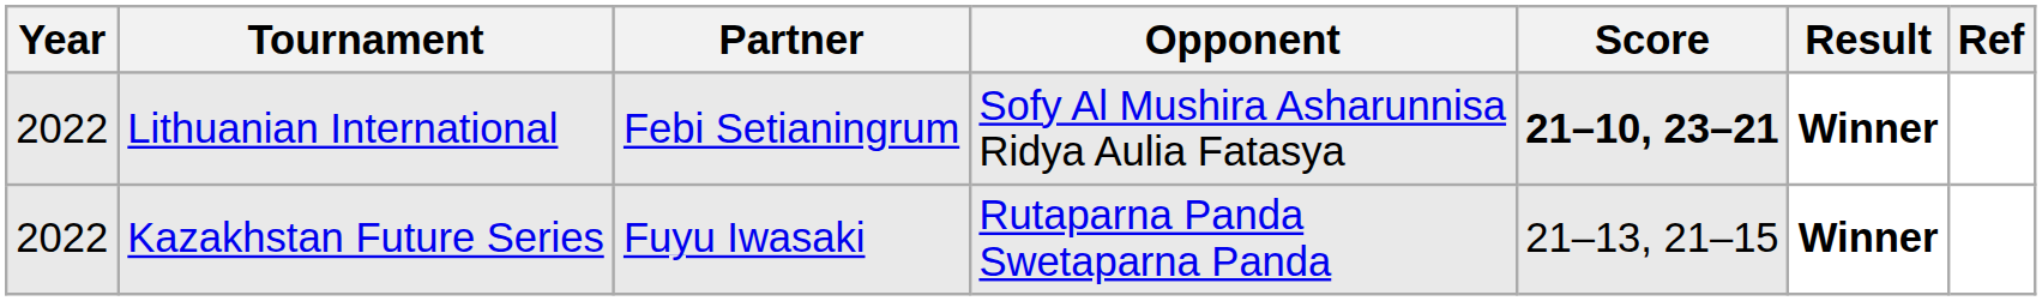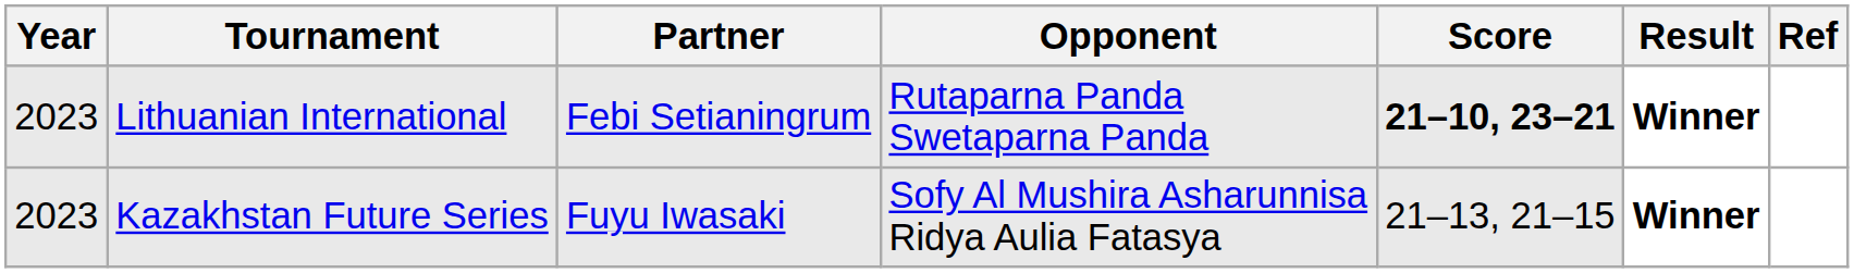Lithuanian International | Year: 2022 -> 2023
Lithuanian International | Opponent: Sofy Al Mushira Asharunnisa Ridya Aulia Fatasya -> Rutaparna Panda Swetaparna Panda
Kazakhstan Future Series | Year: 2022 -> 2023
Kazakhstan Future Series | Opponent: Rutaparna Panda Swetaparna Panda -> Sofy Al Mushira Asharunnisa Ridya Aulia Fatasya
